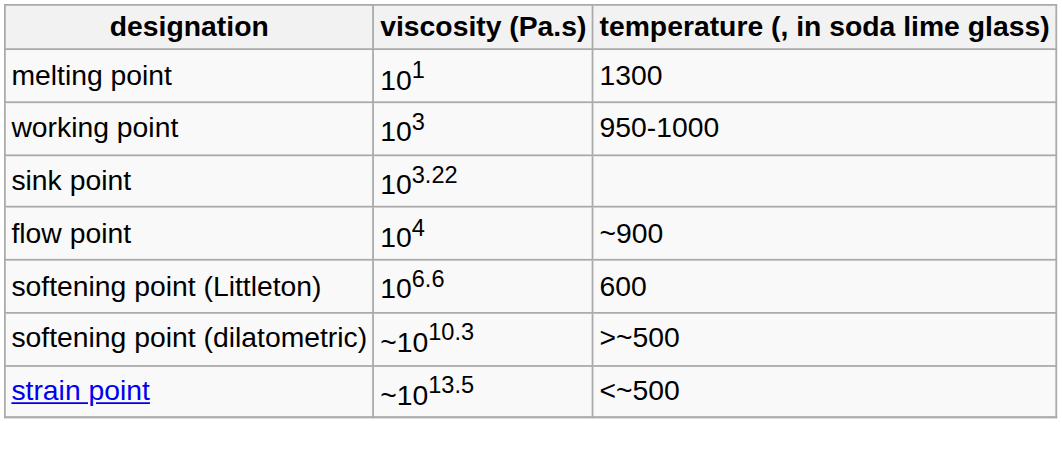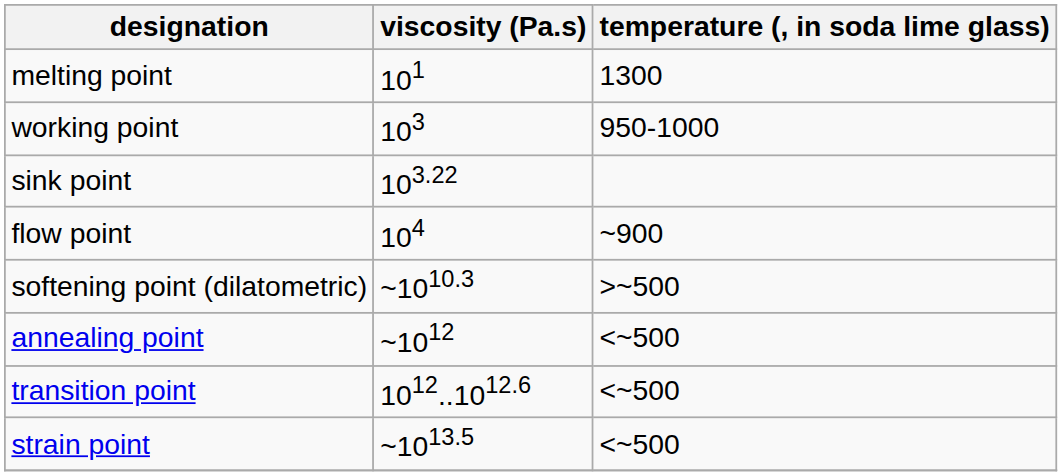- row: softening point (Littleton) | 106.6 | 600
+ row: annealing point | ~1012 | <~500
+ row: transition point | 1012..1012.6 | <~500
